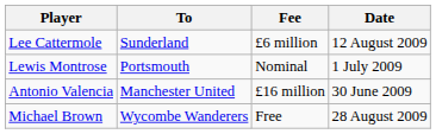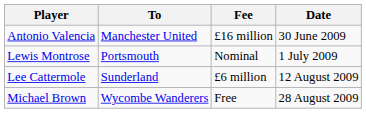rows swapped: Antonio Valencia <-> Lee Cattermole
